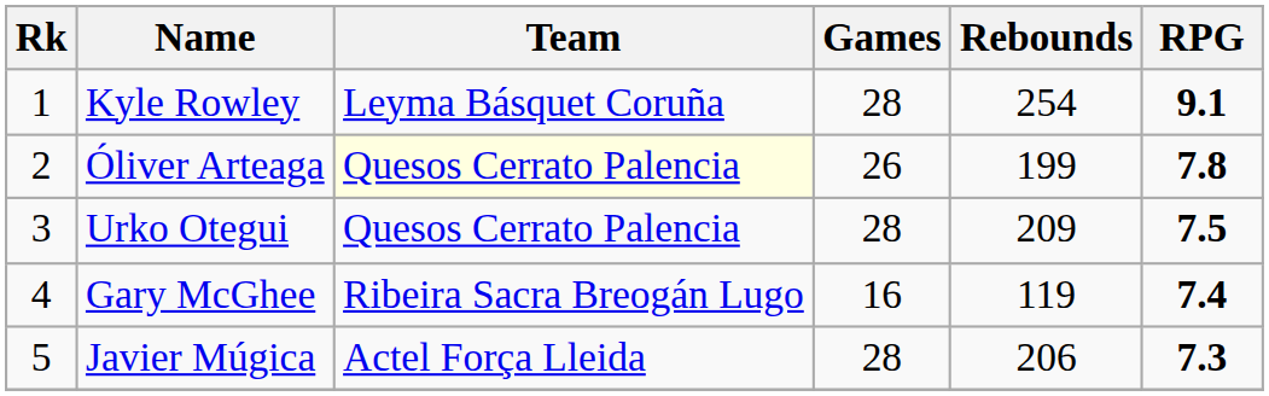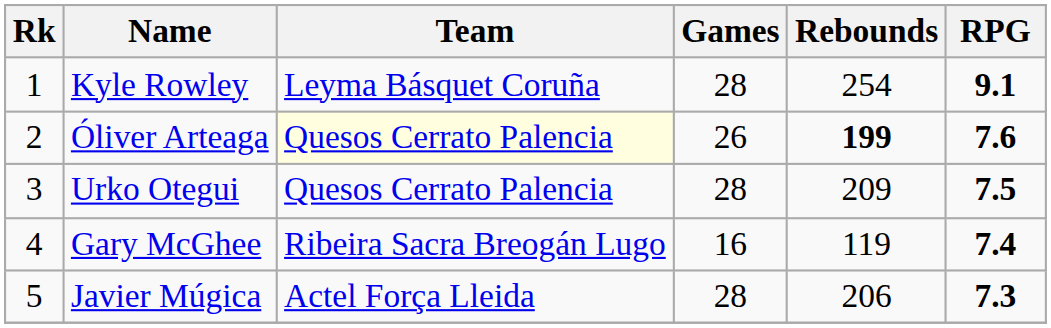Óliver Arteaga | Rebounds: normal -> bold
Óliver Arteaga | RPG: 7.8 -> 7.6
